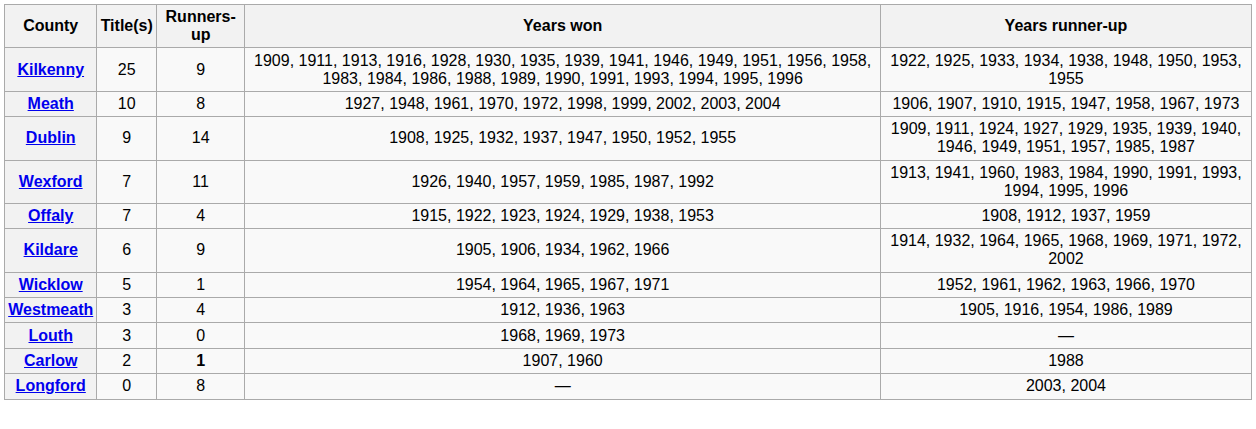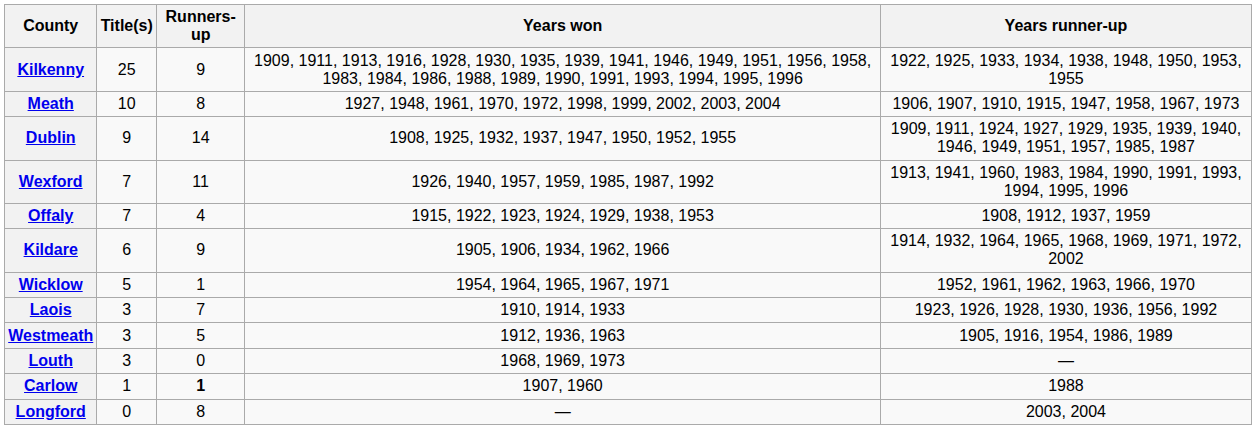+ row: Laois | 3 | 7 | 1910, 1914, 1933 | 1923, 1926, 1928, 1930, 1936, 1956, 1992
Westmeath | Runners-up: 4 -> 5
Carlow | Title(s): 2 -> 1
